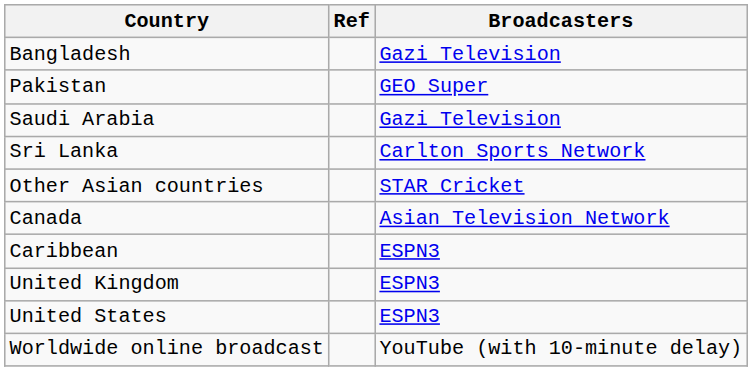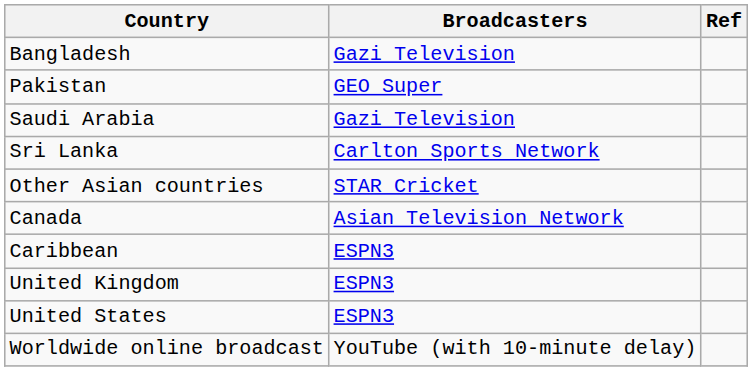columns swapped: Broadcasters <-> Ref
